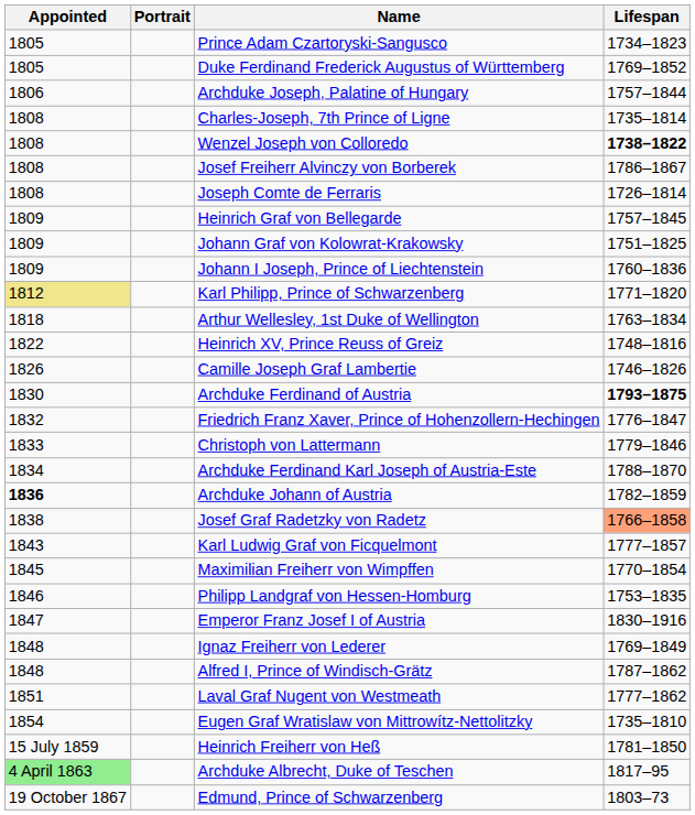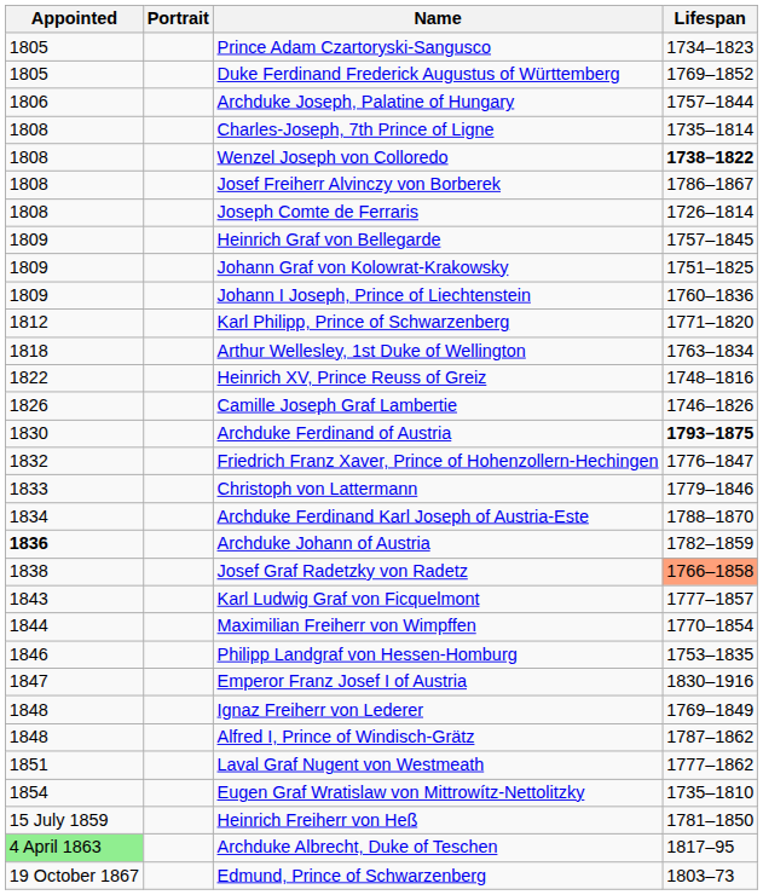Karl Philipp, Prince of Schwarzenberg | Appointed: khaki background -> no background
Maximilian Freiherr von Wimpffen | Appointed: 1845 -> 1844
